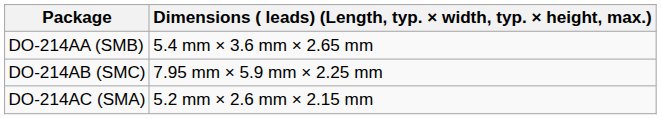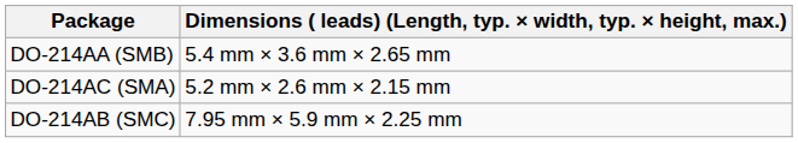rows swapped: DO-214AB (SMC) <-> DO-214AC (SMA)
